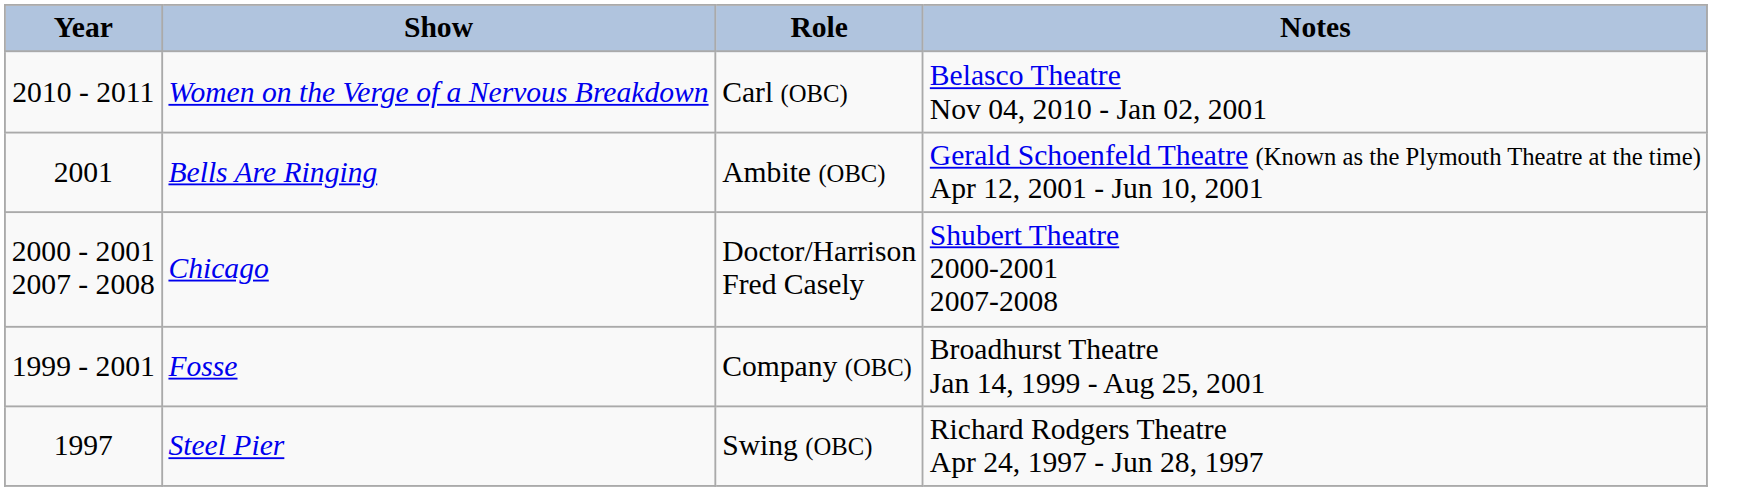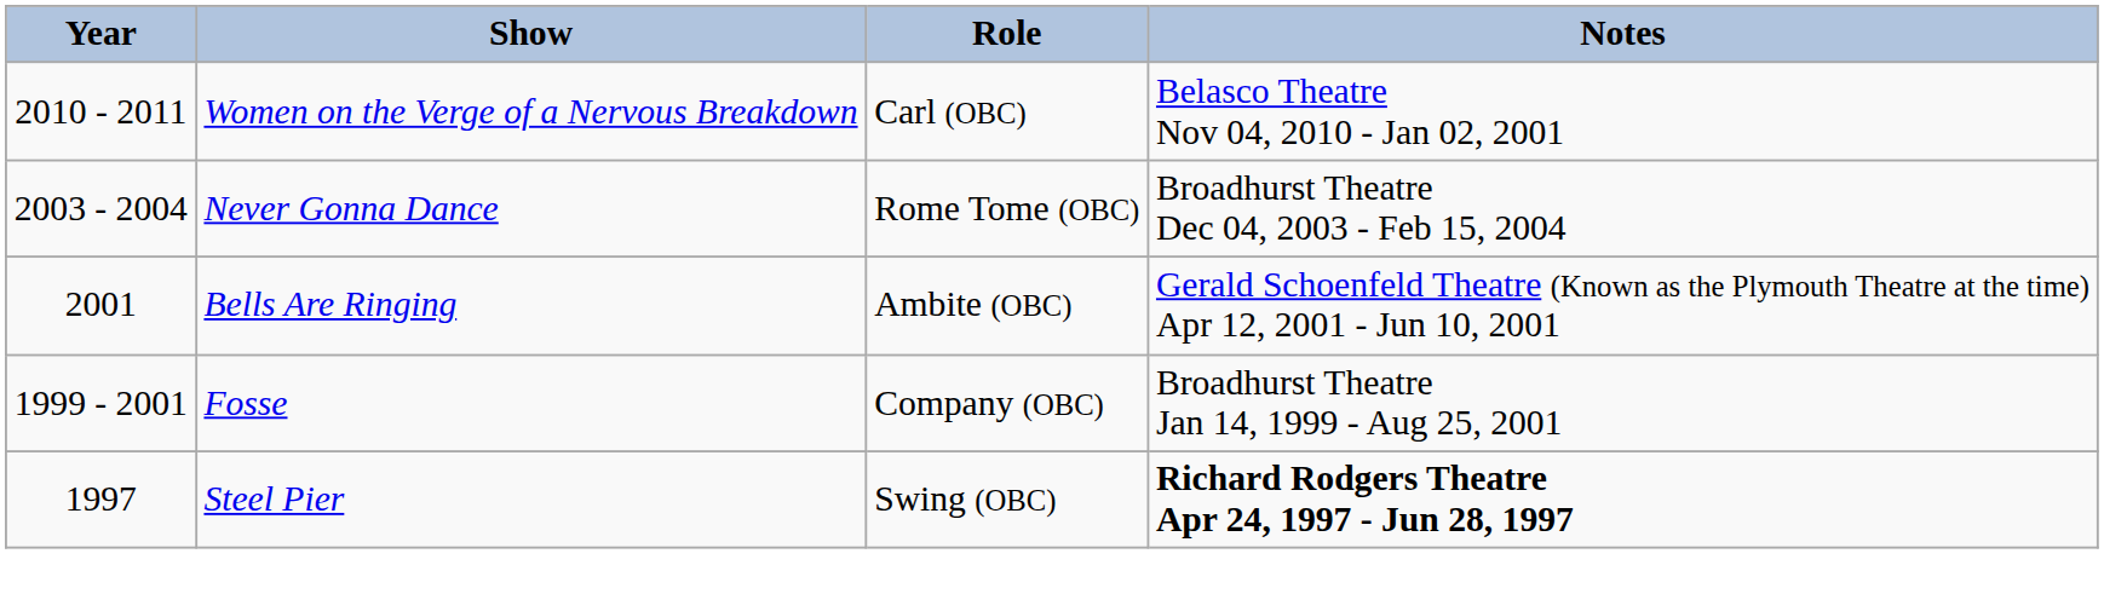+ row: 2003 - 2004 | Never Gonna Dance | Rome Tome (OBC) | Broadhurst Theatre Dec 04, 2003 - Feb 15, 2004
- row: 2000 - 2001 2007 - 2008 | Chicago | Doctor/Harrison Fred Casely | Shubert Theatre 2000-2001 2007-2008
Steel Pier | Notes: normal -> bold
